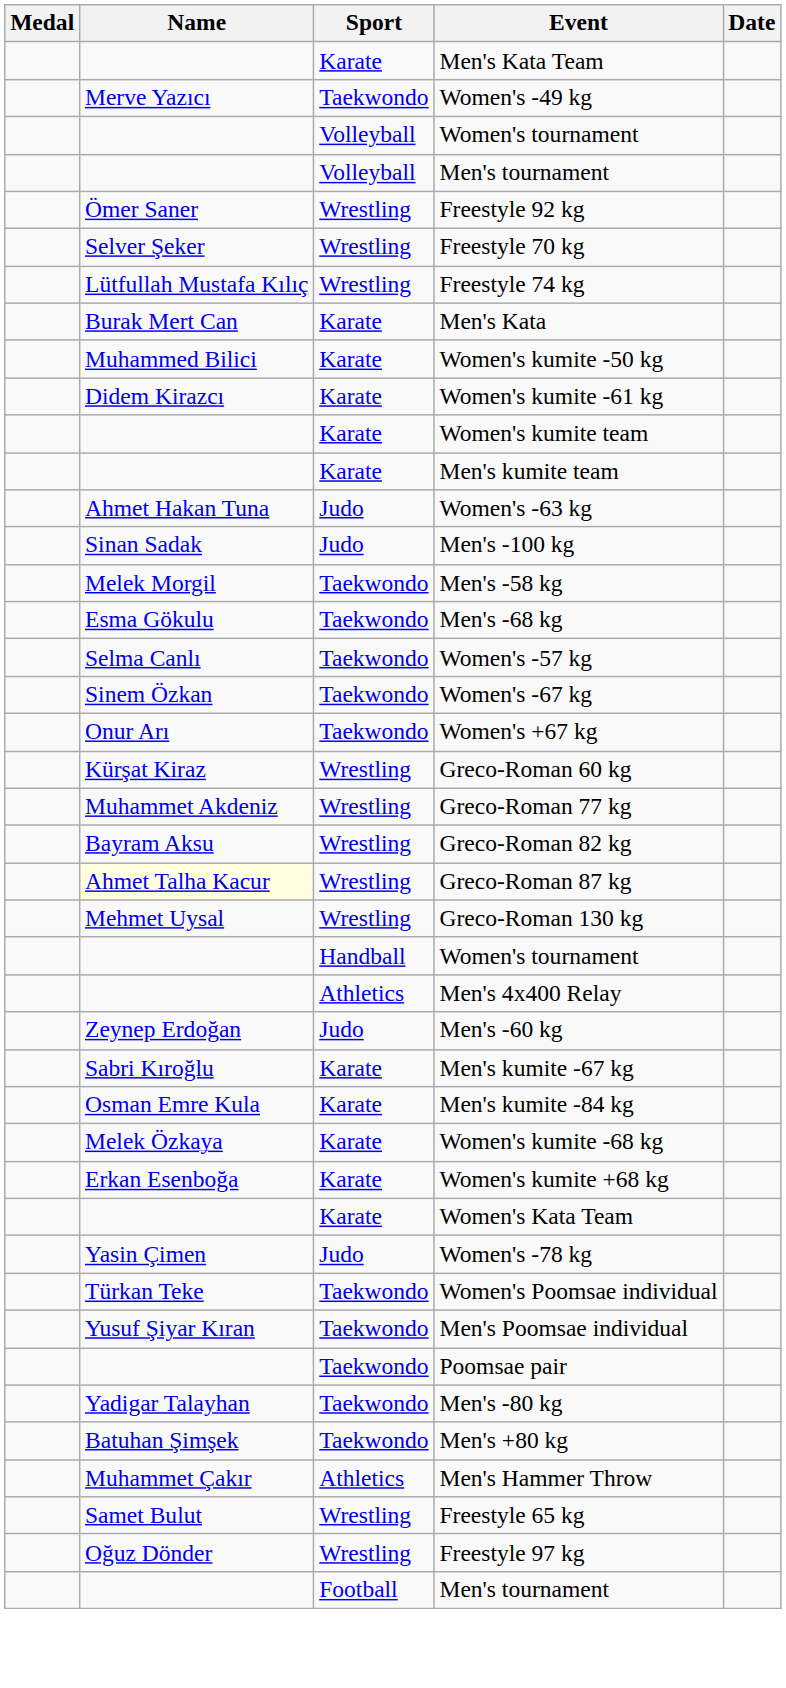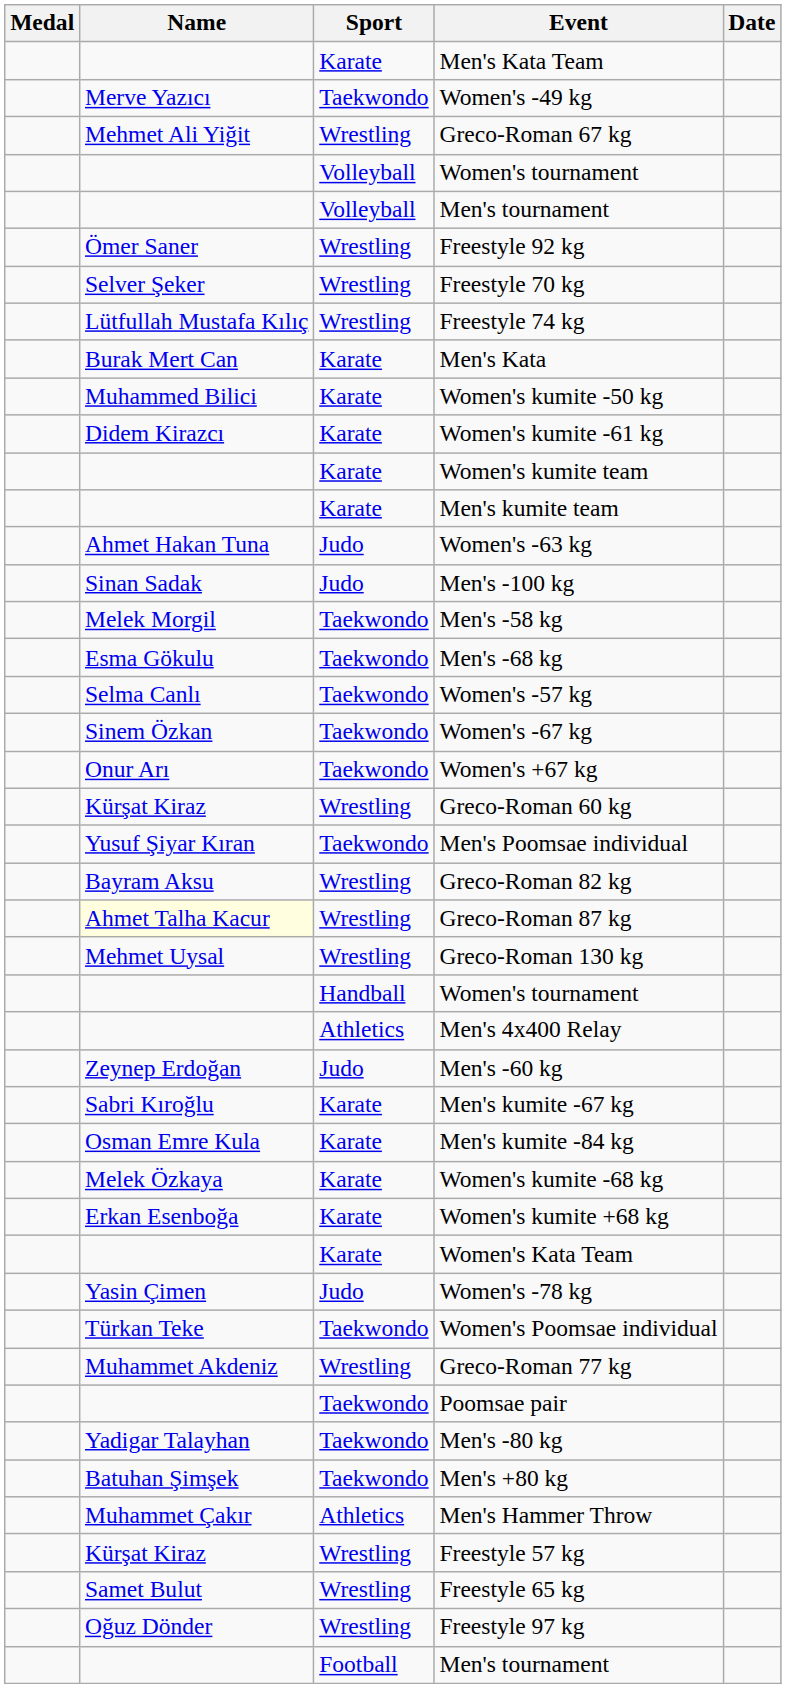+ row: Mehmet Ali Yiğit | Wrestling | Greco-Roman 67 kg
rows swapped: Greco-Roman 77 kg <-> Men's Poomsae individual
+ row: Kürşat Kiraz | Wrestling | Freestyle 57 kg
